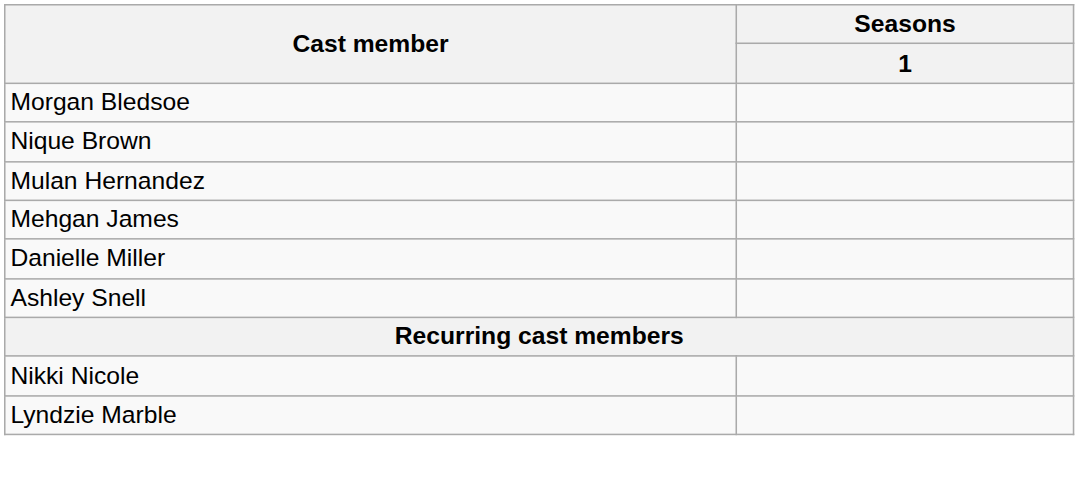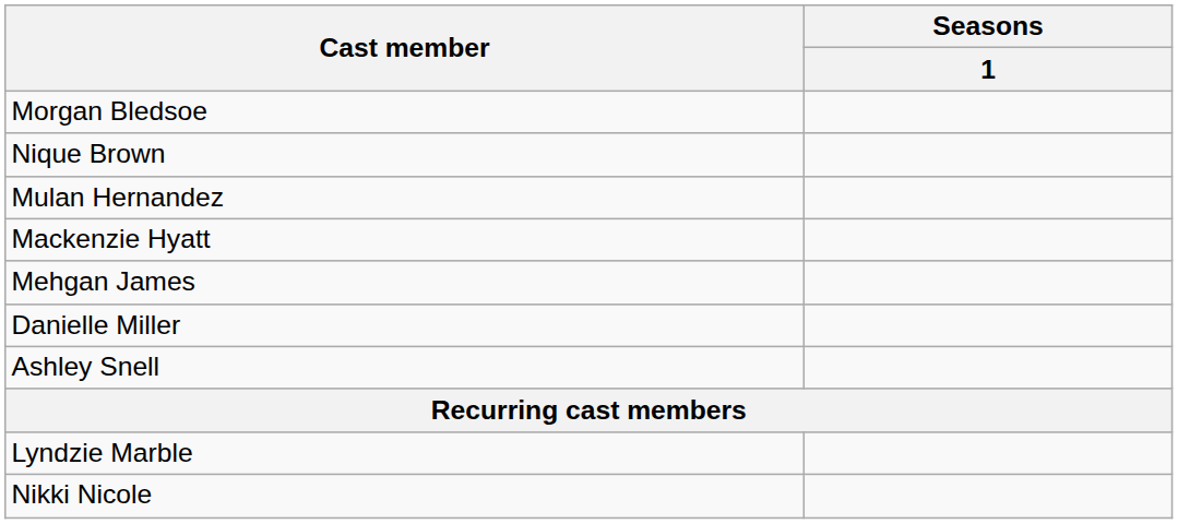+ row: Mackenzie Hyatt
rows swapped: Lyndzie Marble <-> Nikki Nicole
